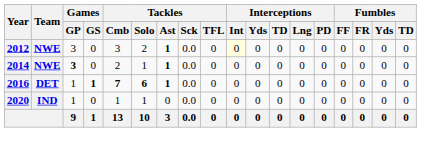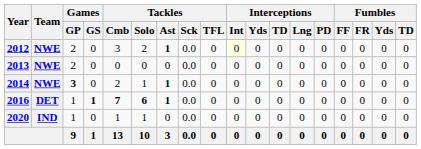2012 | Games / GP: 3 -> 2
+ row: 2013 | NWE | 2 | 0 | 0 | 0 | 0 | 0.0 | 0 | 0 | 0 | 0 | 0 | 0 | 0 | 0 | 0 | 0
